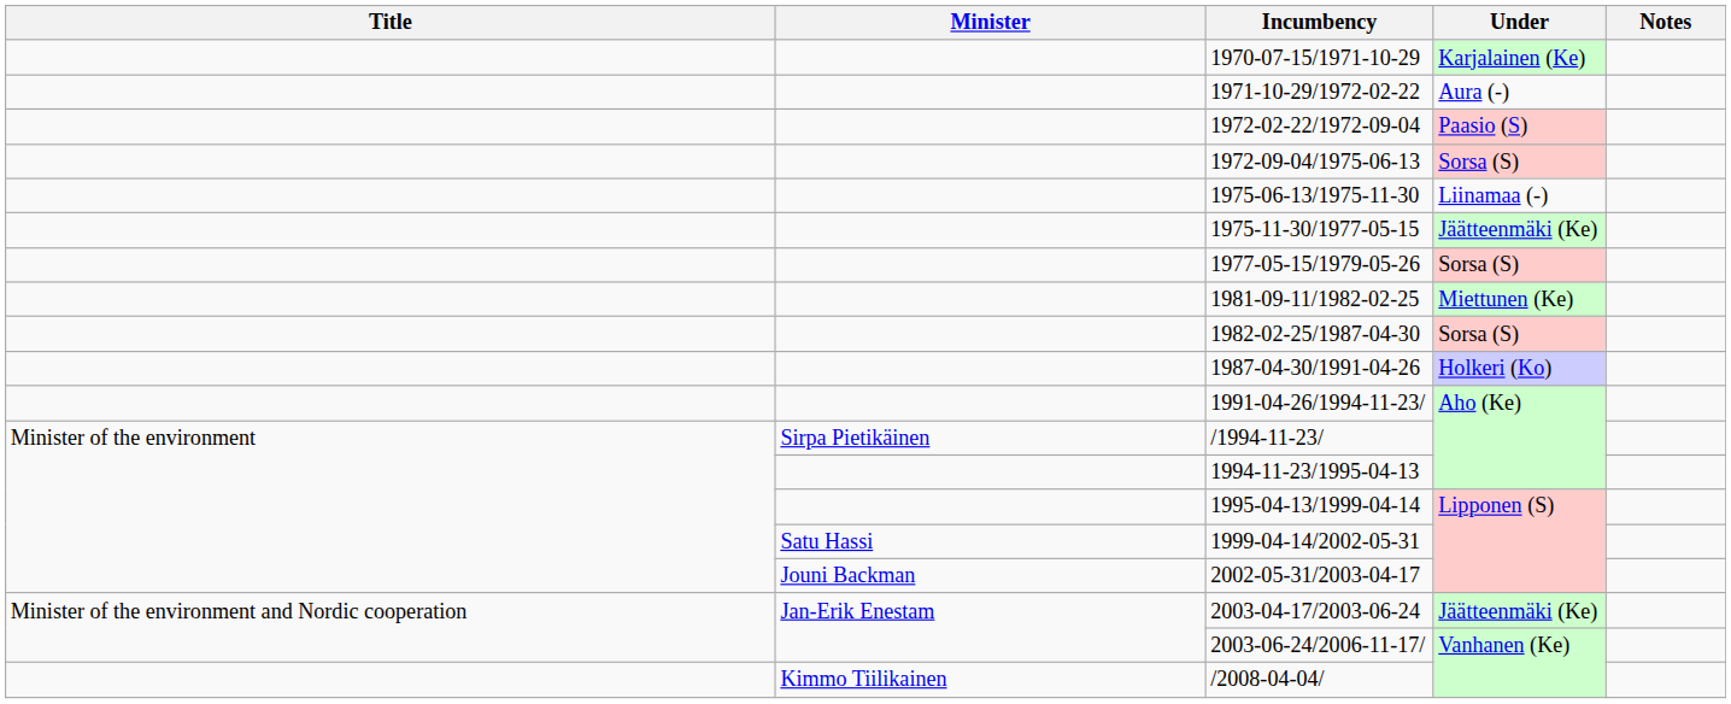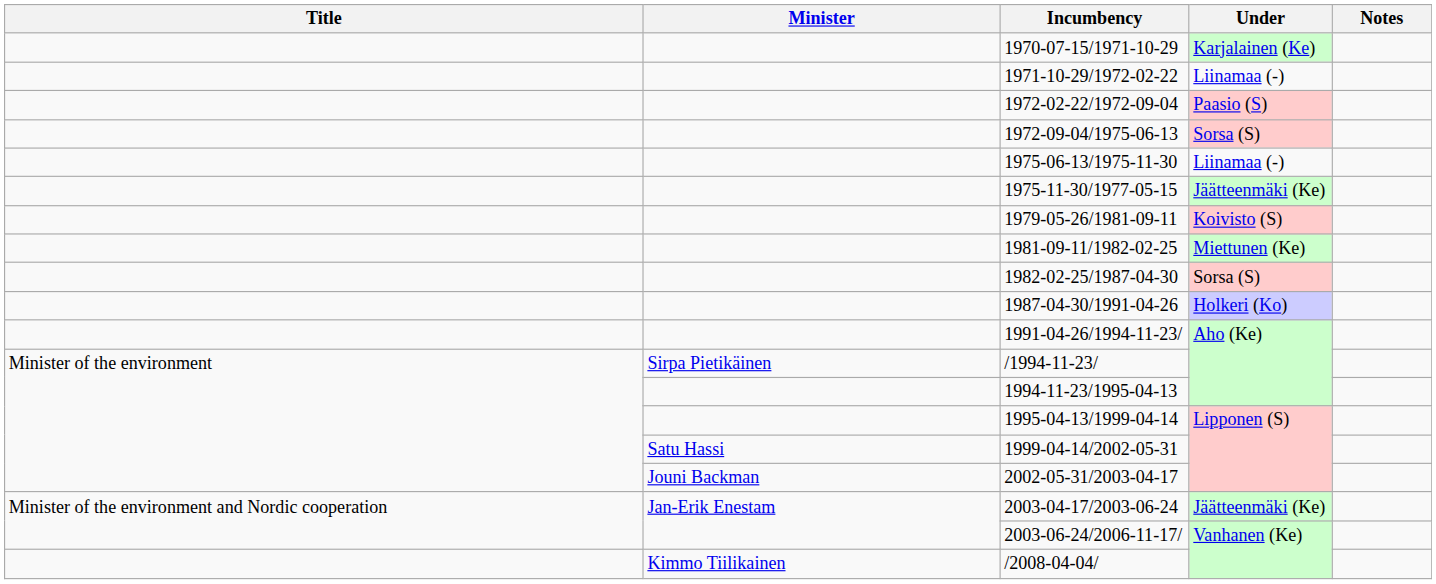1971-10-29/1972-02-22 | Under: Aura (-) -> Liinamaa (-)
- row: 1977-05-15/1979-05-26 | Sorsa (S)
+ row: 1979-05-26/1981-09-11 | Koivisto (S)
